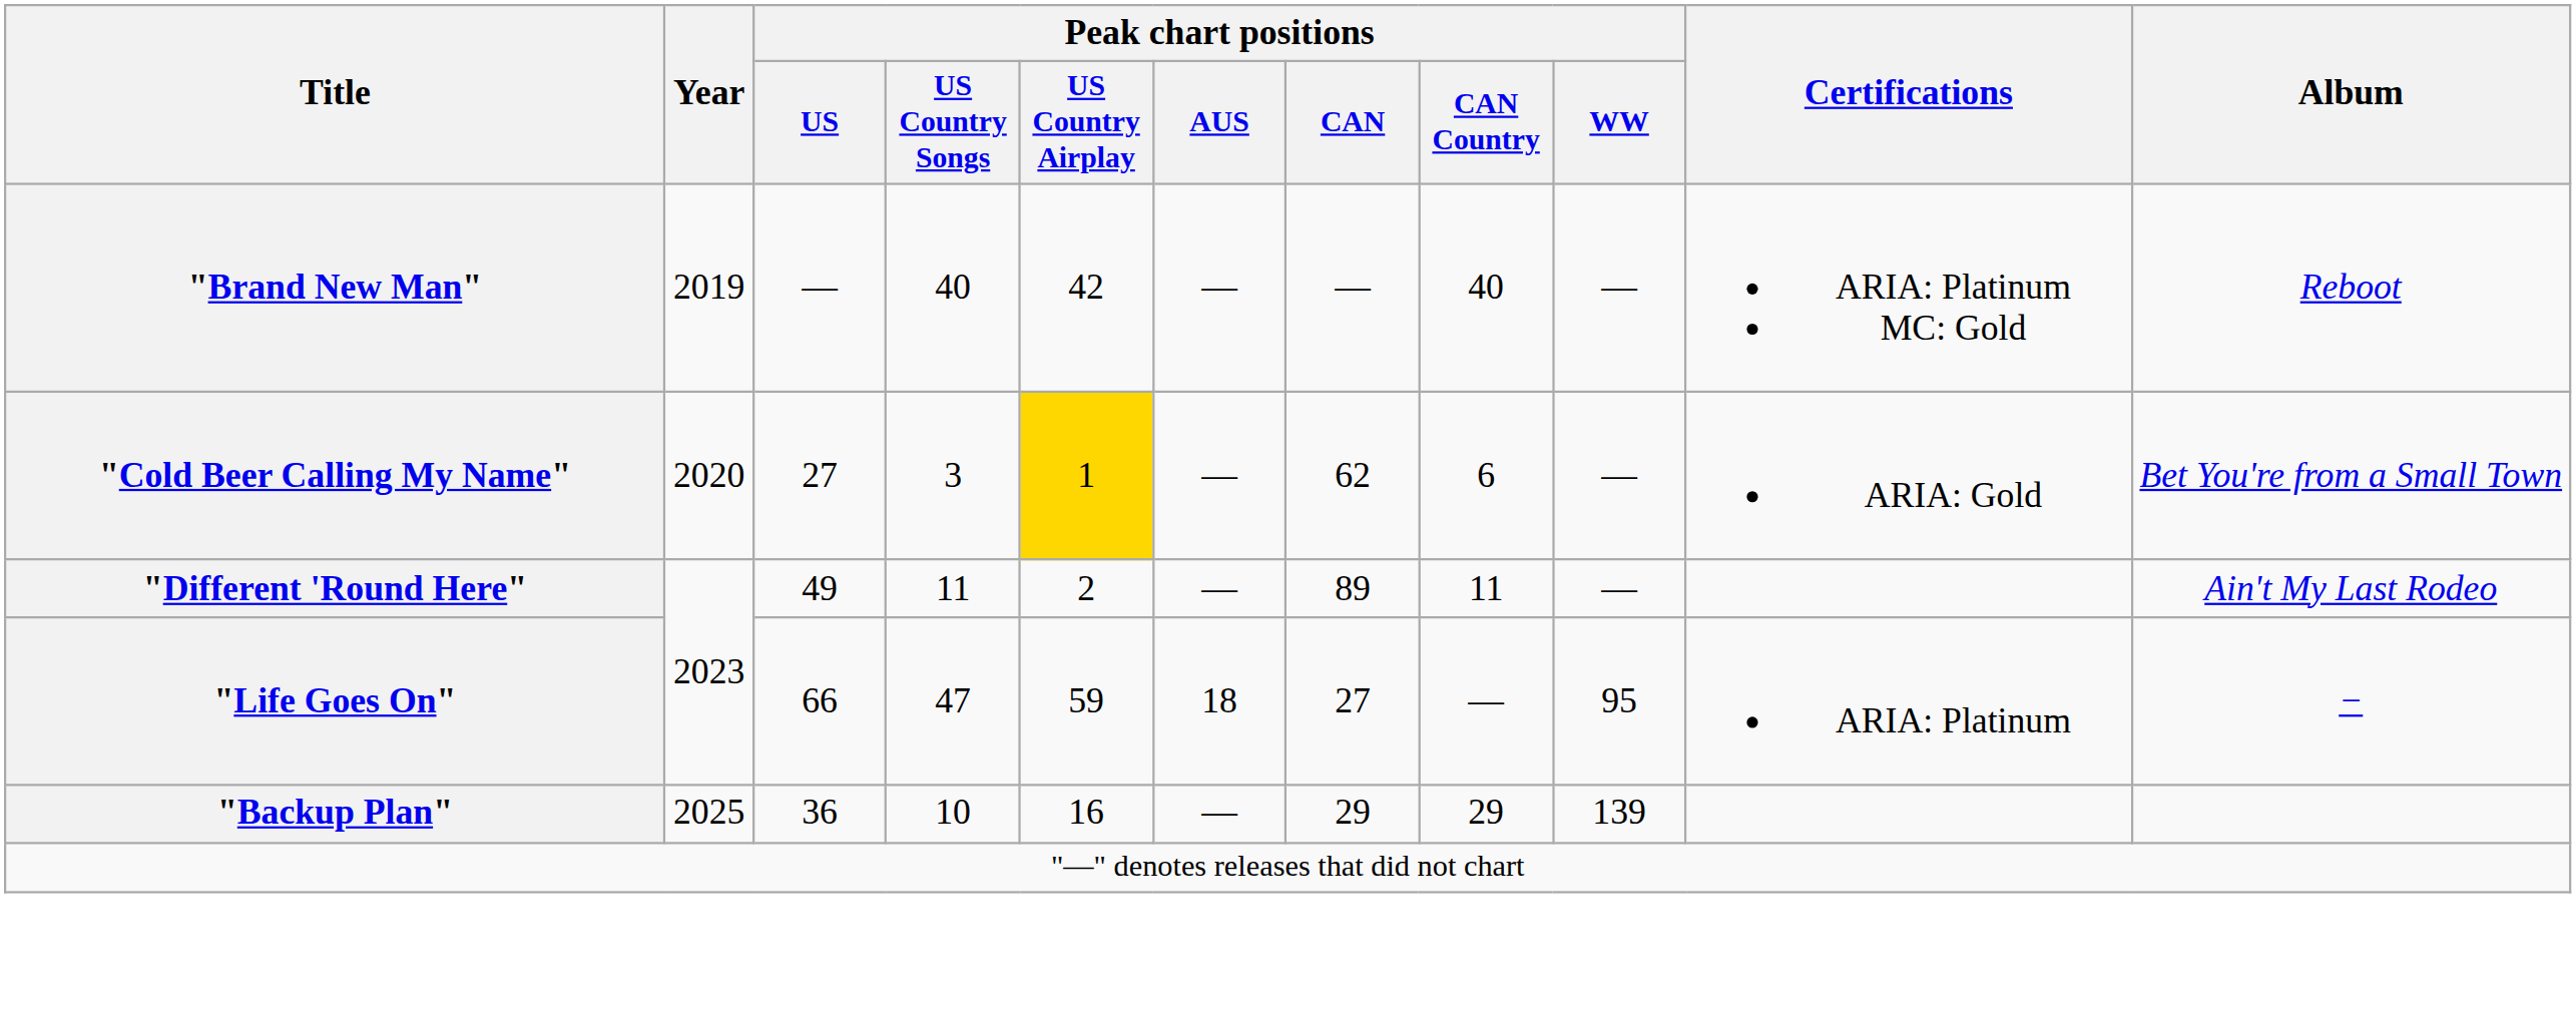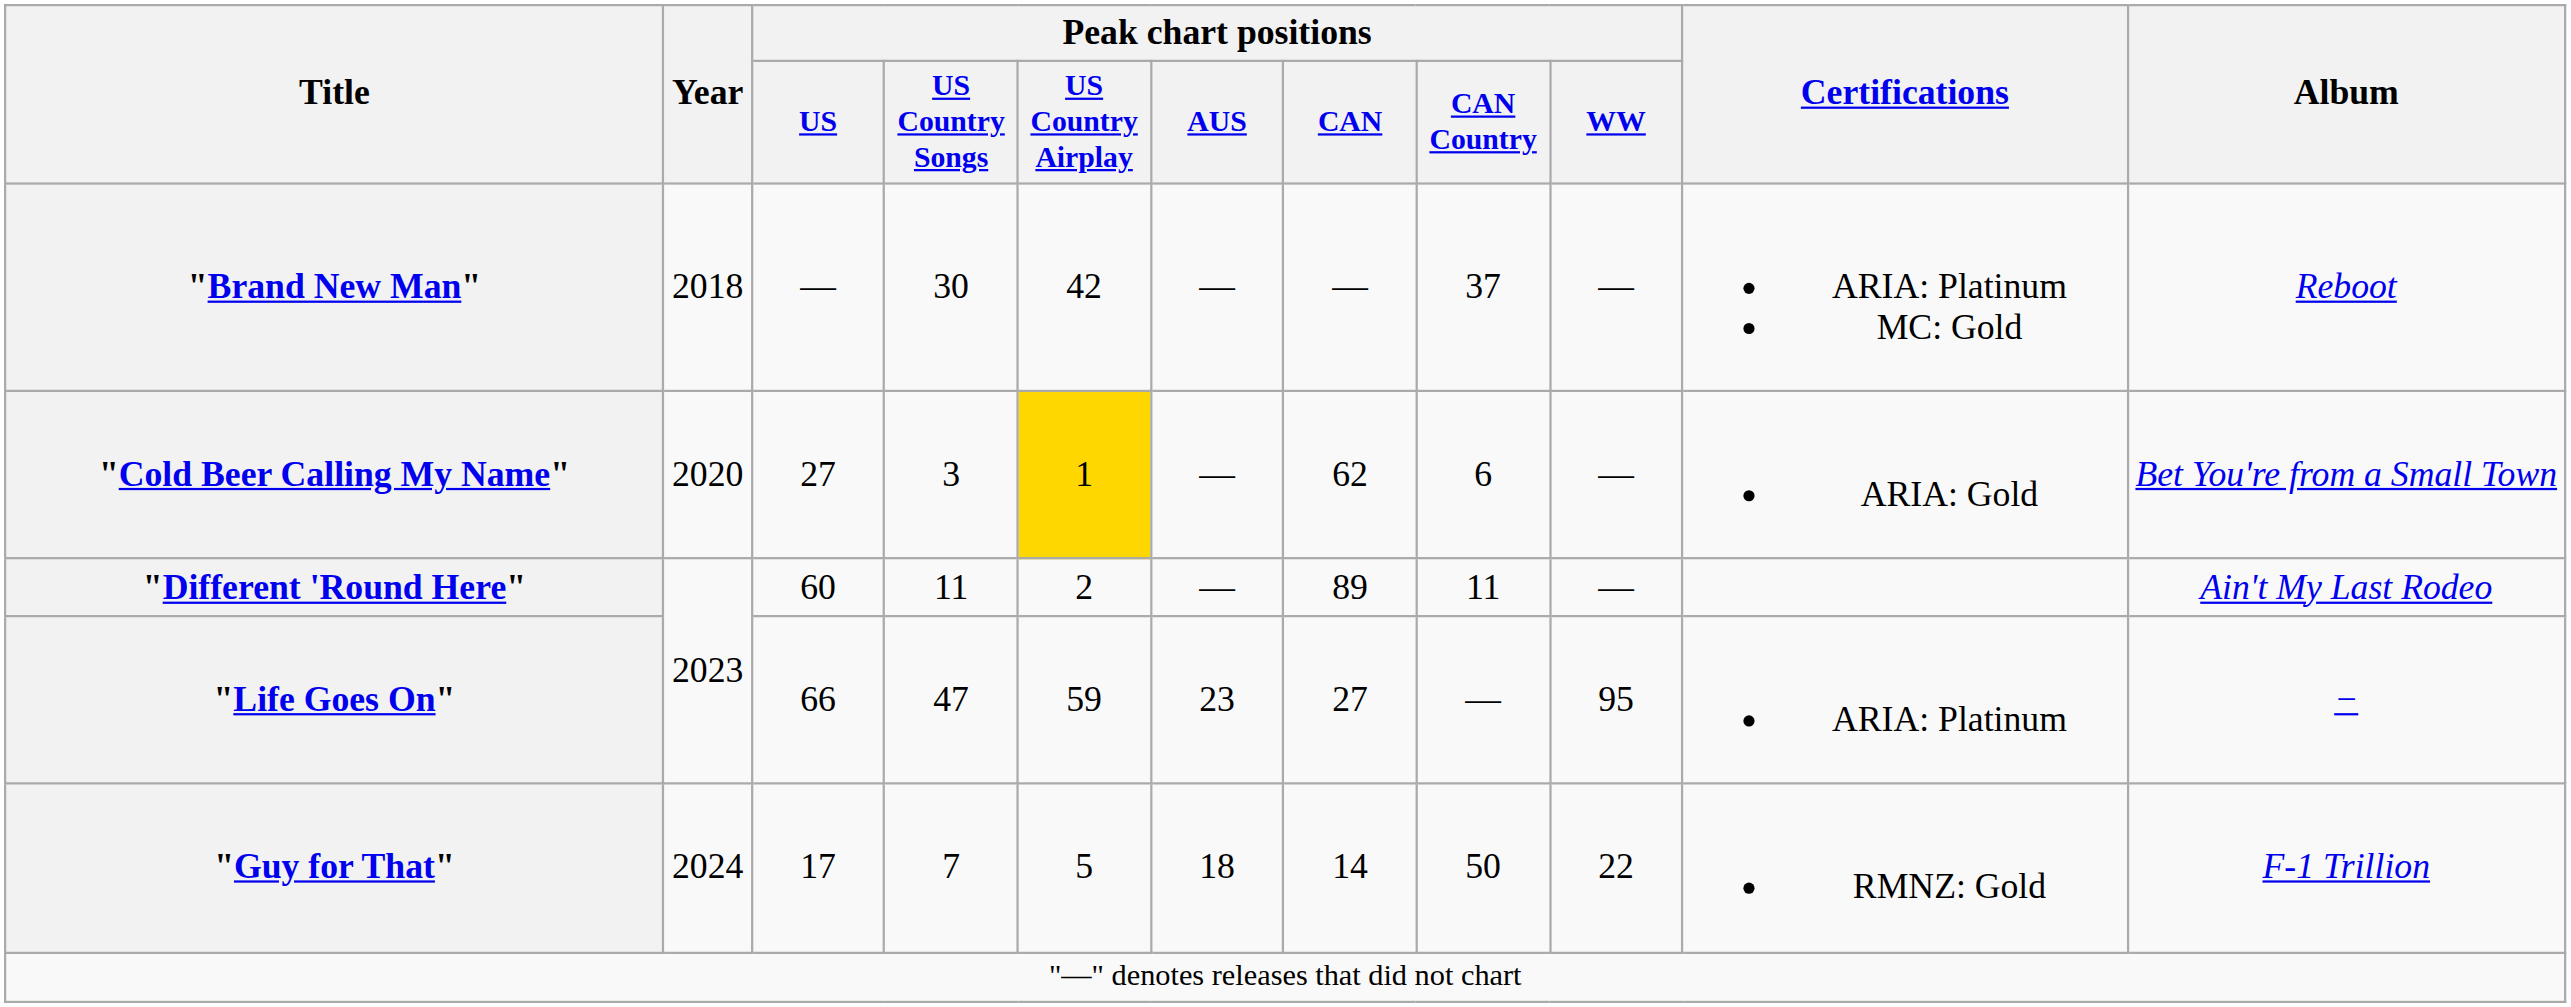"Brand New Man" | Year: 2019 -> 2018
"Brand New Man" | Peak chart positions / US Country Songs: 40 -> 30
"Brand New Man" | Peak chart positions / CAN Country: 40 -> 37
"Different 'Round Here" | Peak chart positions / US: 49 -> 60
"Life Goes On" | Peak chart positions / AUS: 18 -> 23
+ row: "Guy for That" | 2024 | 17 | 7 | 5 | 18 | 14 | 50 | 22 | RMNZ: Gold | F-1 Trillion
- row: "Backup Plan" | 2025 | 36 | 10 | 16 | — | 29 | 29 | 139
